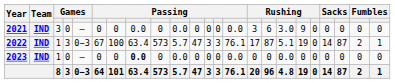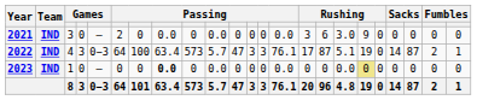2021 | column 6: 0 -> 2
2022 | column 3: 1 -> 4
2022 | column 6: 67 -> 64
2023 | column 18: no background -> khaki background
